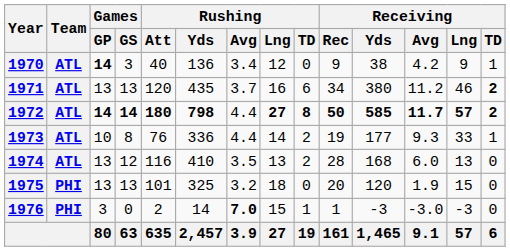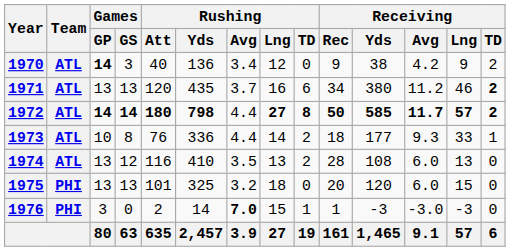1970 | Receiving / TD: 1 -> 2
1973 | Receiving / Rec: 19 -> 18
1974 | Receiving / Yds: 168 -> 108
1975 | Receiving / Avg: 1.9 -> 6.0
